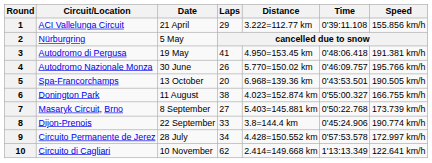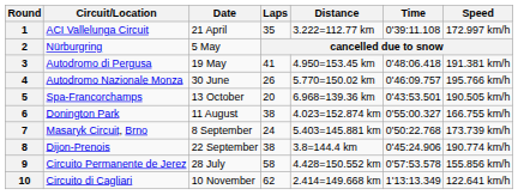1 | Laps: 29 -> 35
1 | Speed: 155.856 km/h -> 172.997 km/h
7 | Laps: 27 -> 24
8 | Laps: 33 -> 38
9 | Laps: 34 -> 58
9 | Speed: 172.997 km/h -> 155.856 km/h
